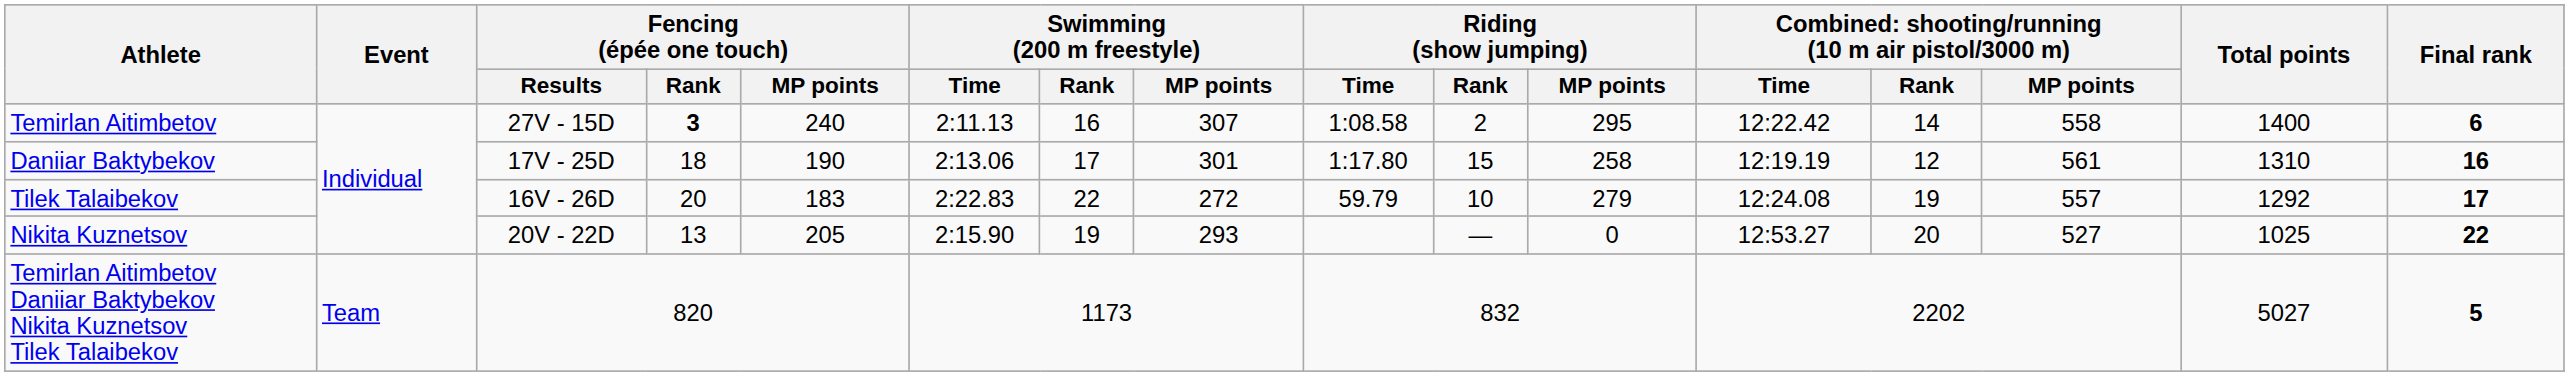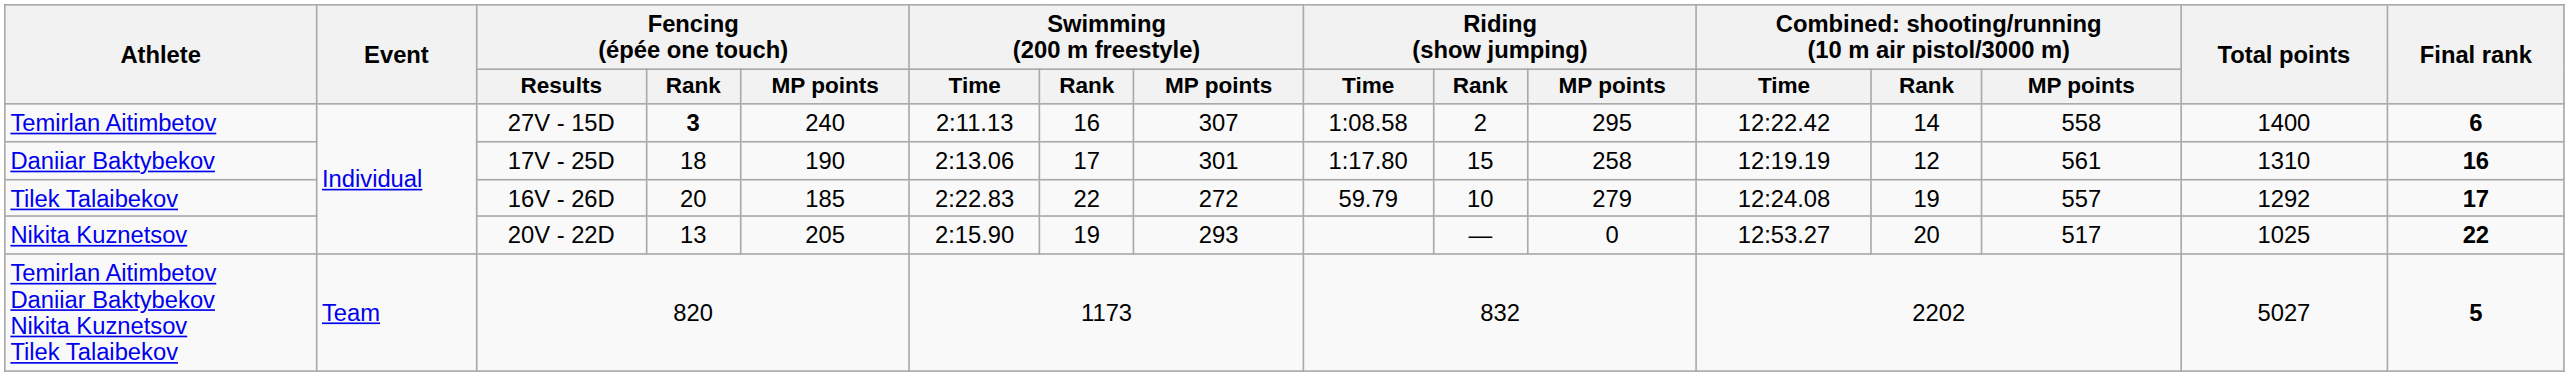Tilek Talaibekov | Fencing (épée one touch) / MP points: 183 -> 185
Nikita Kuznetsov | column 14: 527 -> 517
